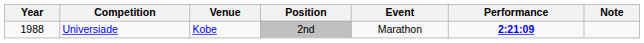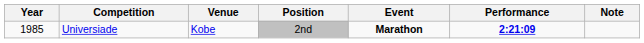Universiade | Year: 1988 -> 1985
Universiade | Event: normal -> bold
